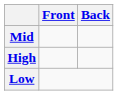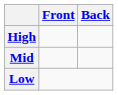rows swapped: High <-> Mid
